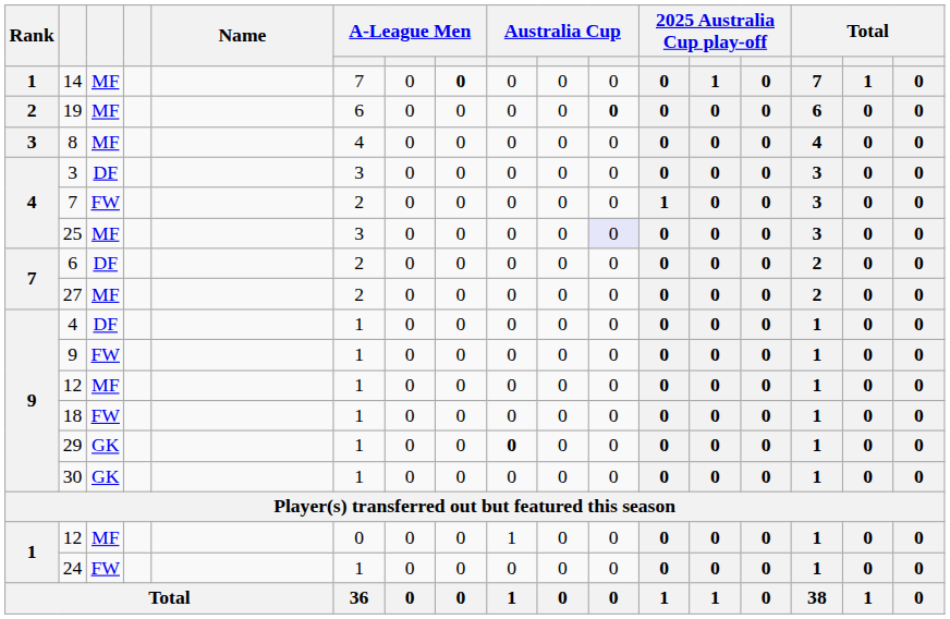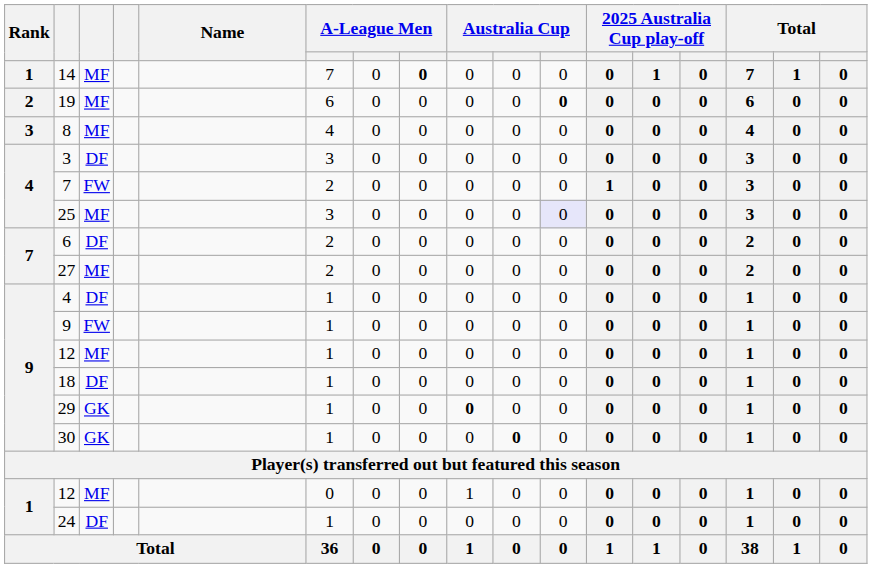18 | column 3: FW -> DF
30 | column 10: normal -> bold
24 | column 3: FW -> DF
